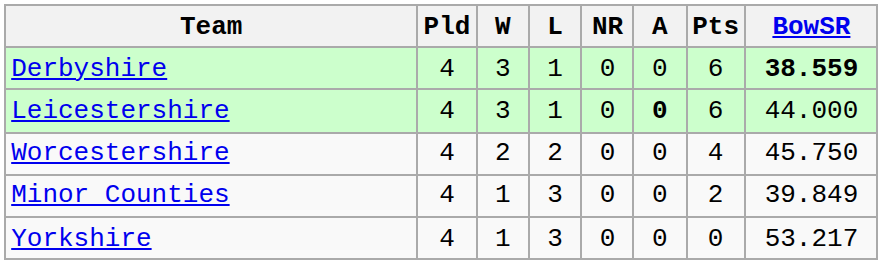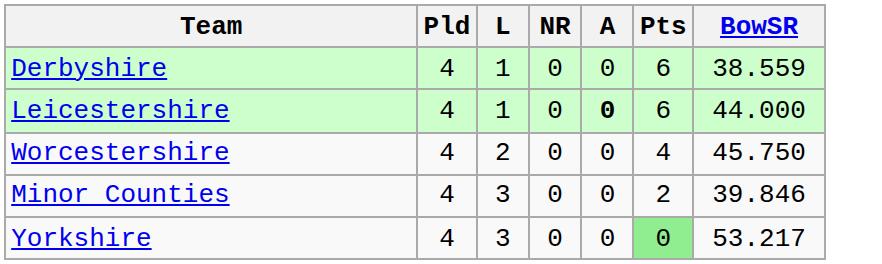- column: W | 3 | 3 | 2 | 1 | 1
Derbyshire | BowSR: bold -> normal
Minor Counties | BowSR: 39.849 -> 39.846
Yorkshire | Pts: no background -> lightgreen background
